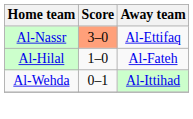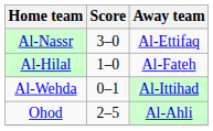Al-Nassr | Score: lightsalmon background -> no background
+ row: Ohod | 2–5 | Al-Ahli
